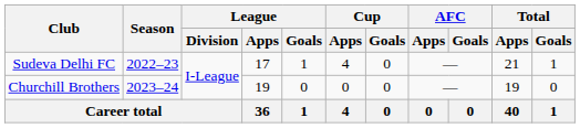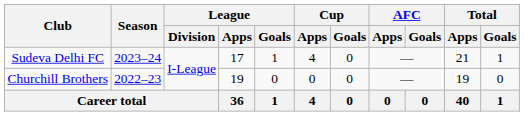Sudeva Delhi FC | Season: 2022–23 -> 2023–24
Churchill Brothers | Season: 2023–24 -> 2022–23
